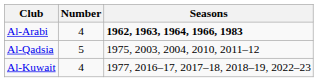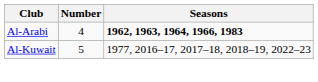- row: Al-Qadsia | 5 | 1975, 2003, 2004, 2010, 2011–12
Al-Kuwait | Number: 4 -> 5
